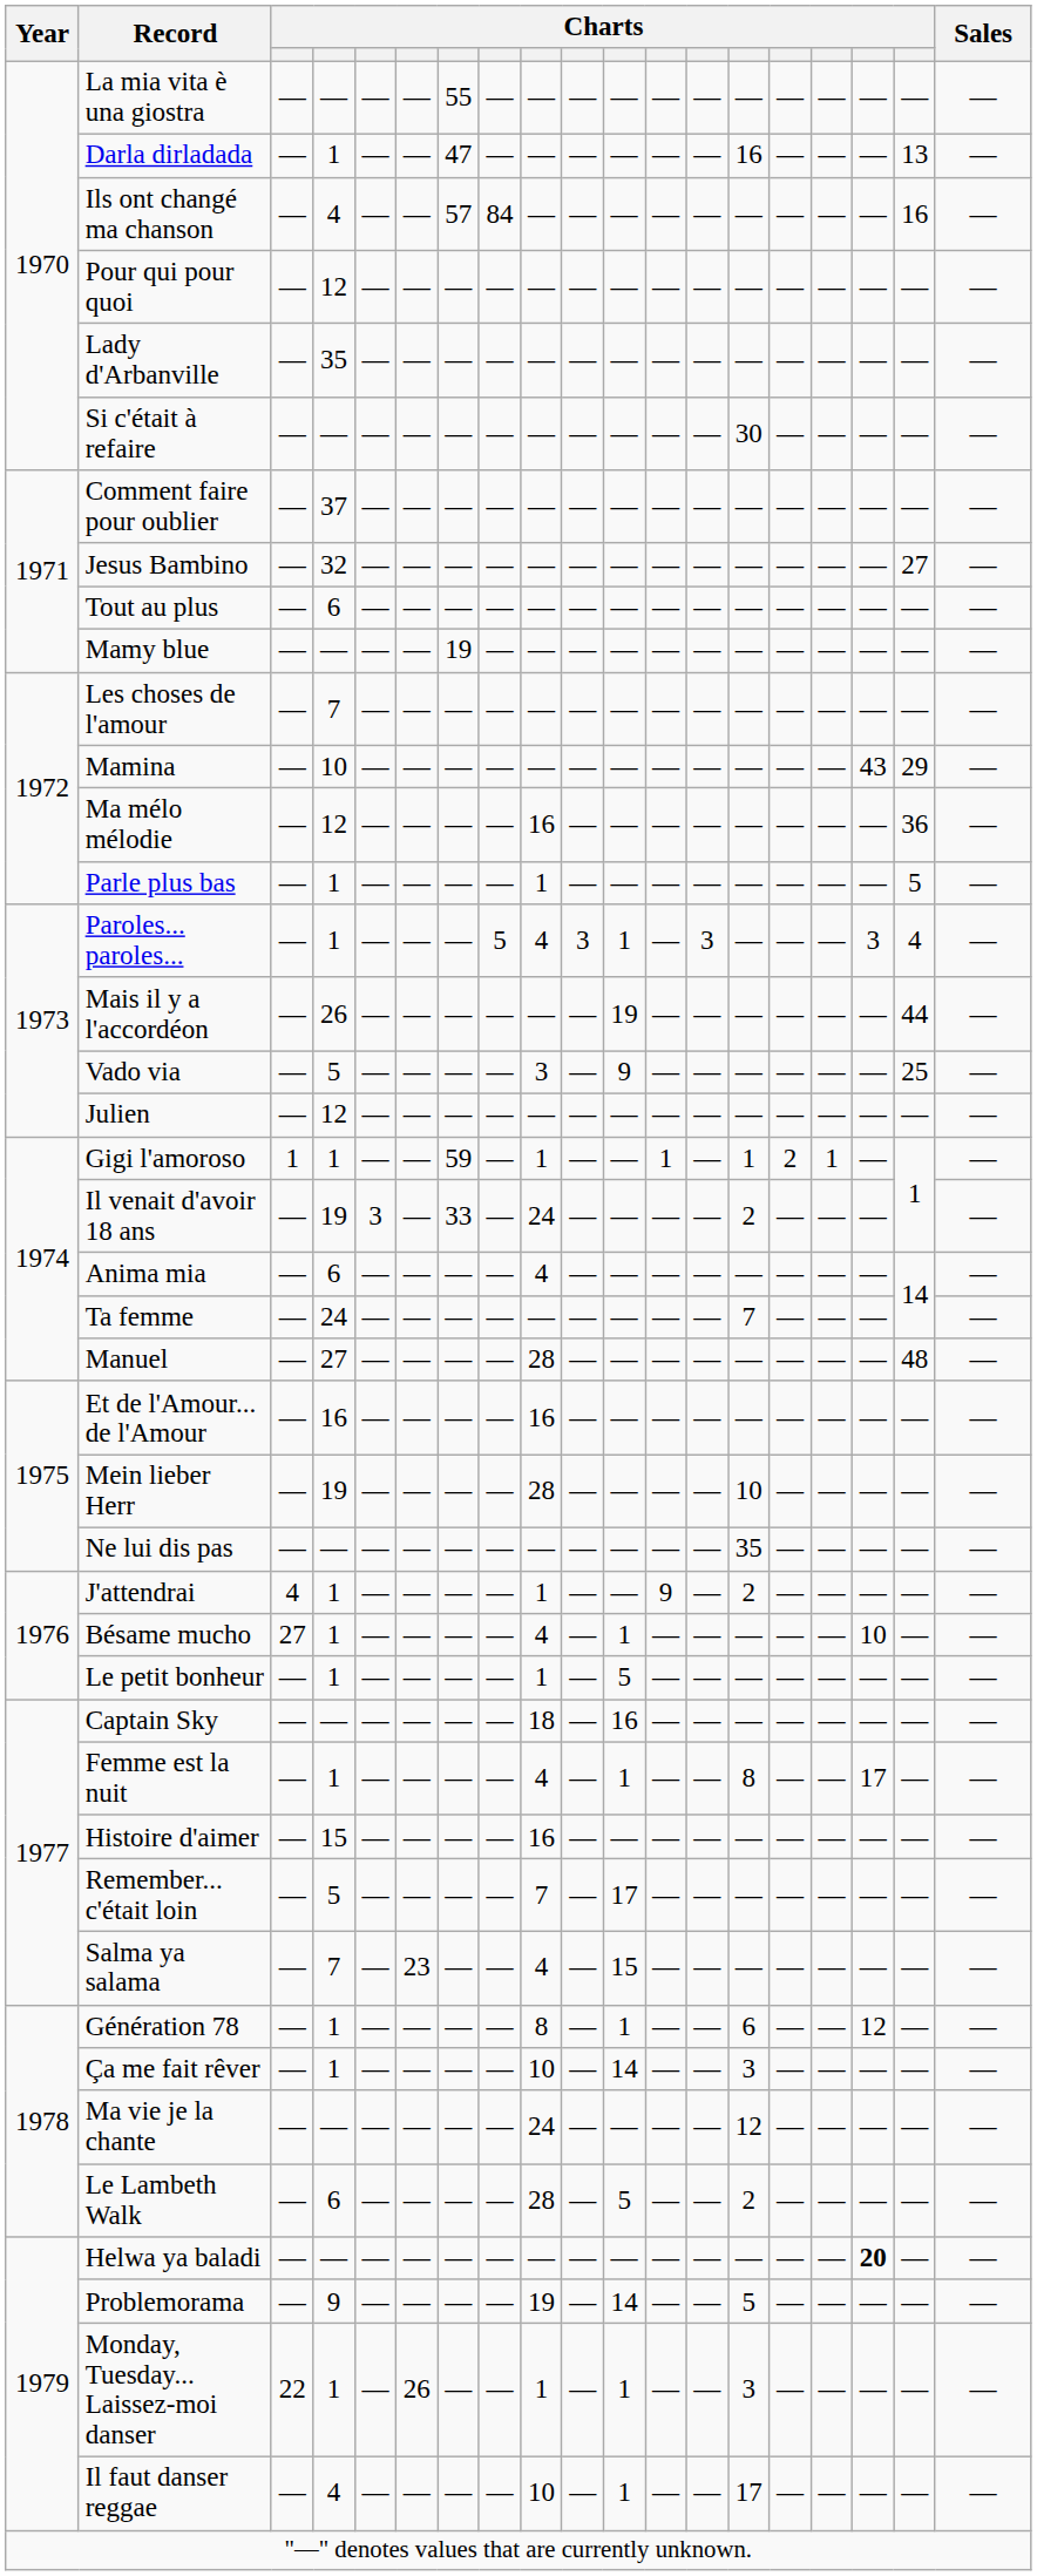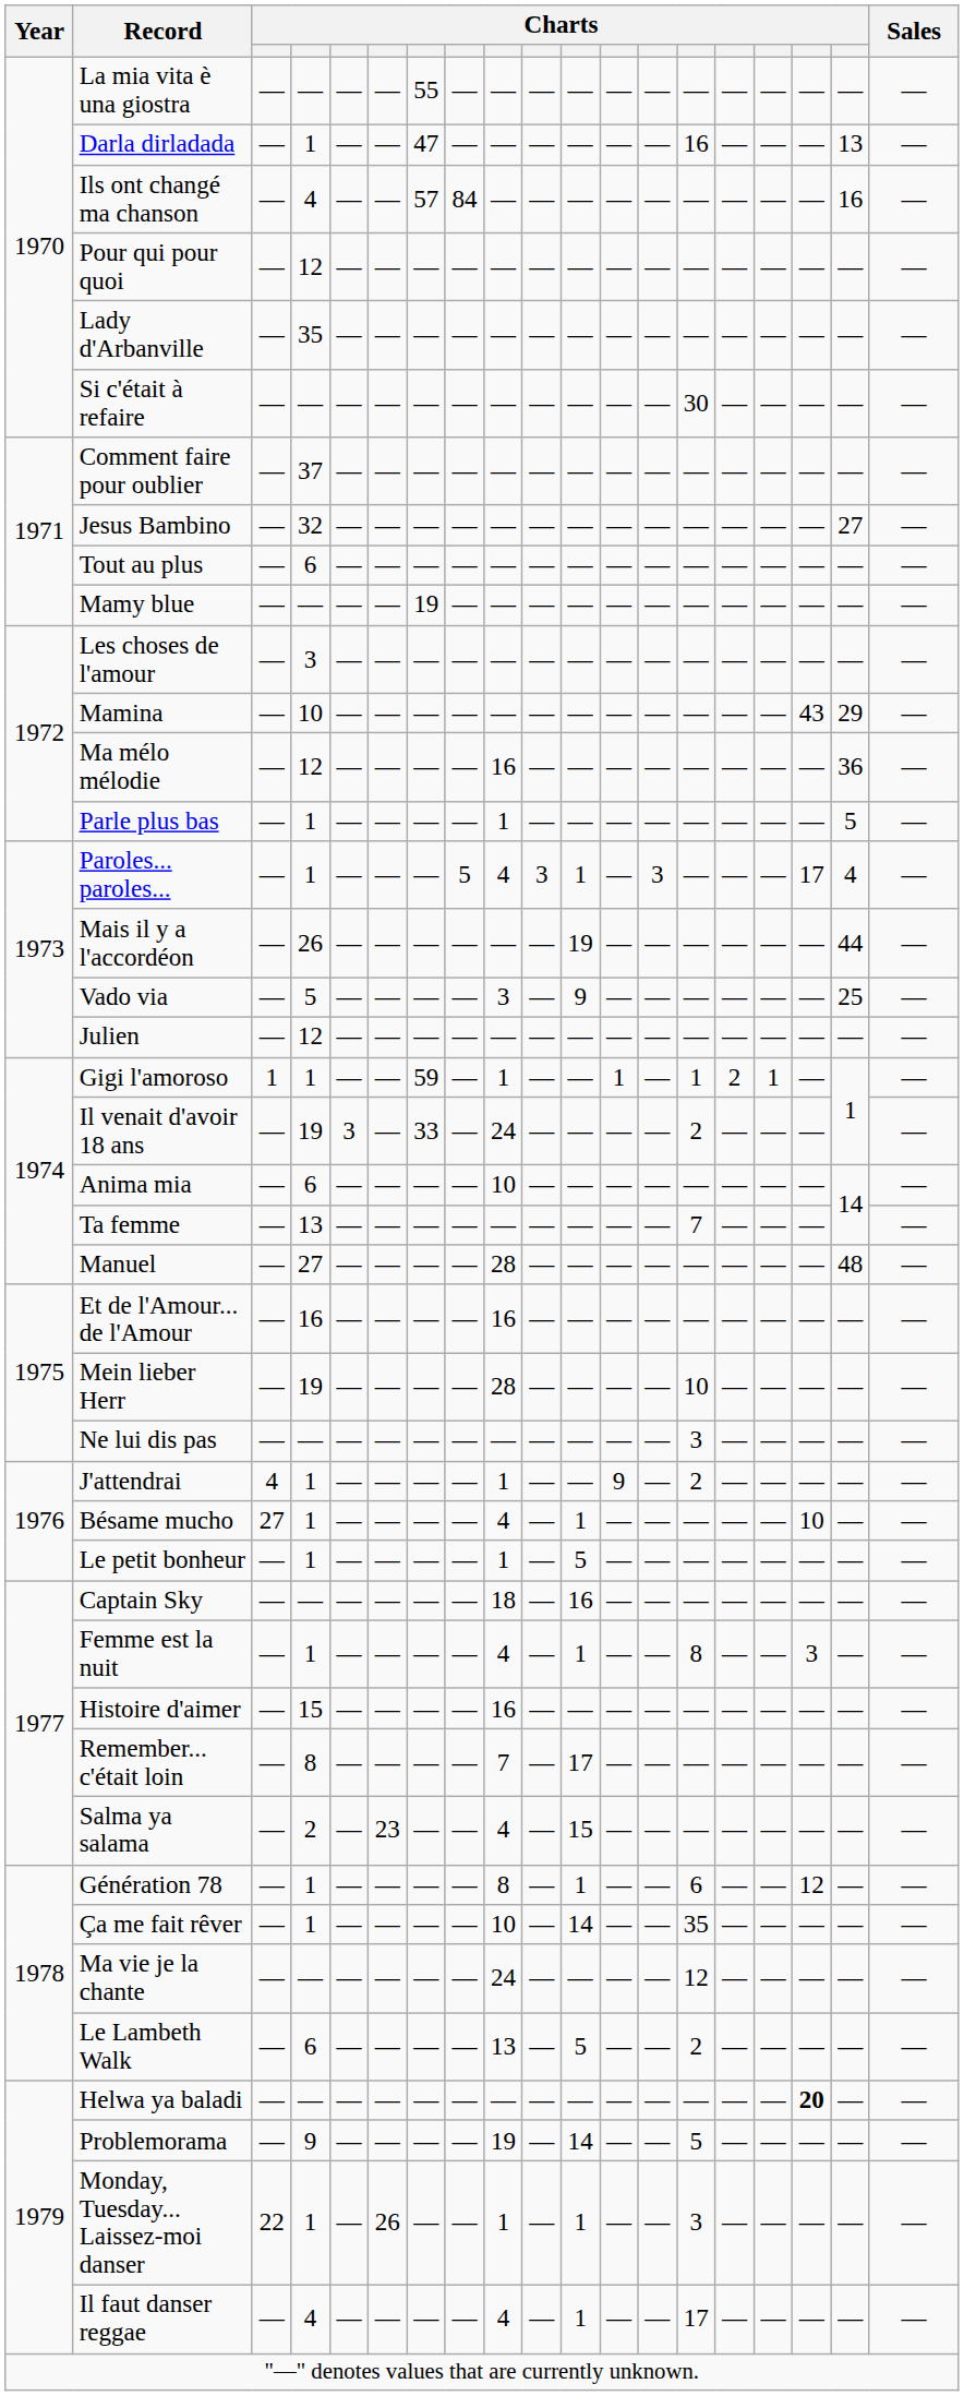Les choses de l'amour | column 4: 7 -> 3
Paroles... paroles... | column 17: 3 -> 17
Anima mia | column 9: 4 -> 10
Ta femme | column 4: 24 -> 13
Ne lui dis pas | column 14: 35 -> 3
Femme est la nuit | column 17: 17 -> 3
Remember... c'était loin | column 4: 5 -> 8
Salma ya salama | column 4: 7 -> 2
Ça me fait rêver | column 14: 3 -> 35
Le Lambeth Walk | column 9: 28 -> 13
Il faut danser reggae | column 9: 10 -> 4
